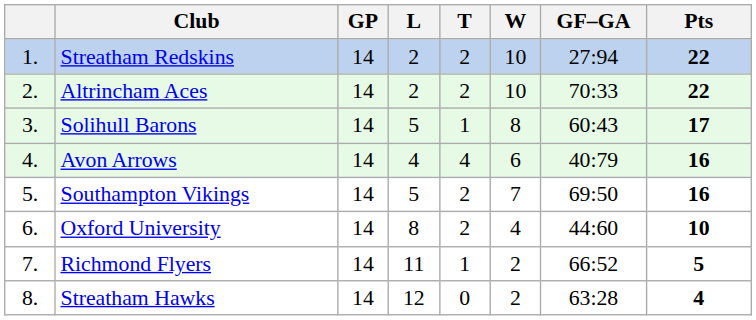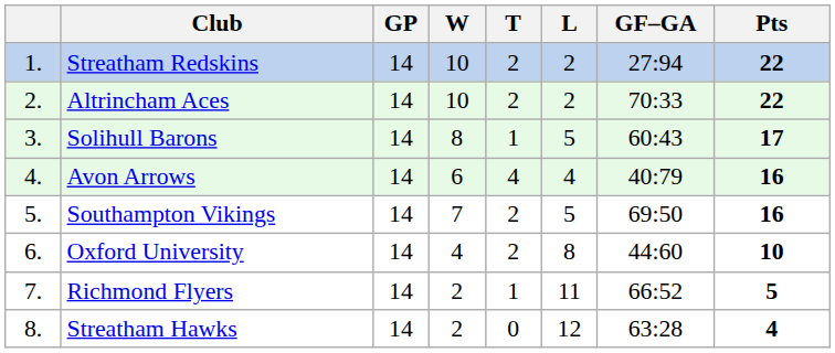columns swapped: W <-> L
